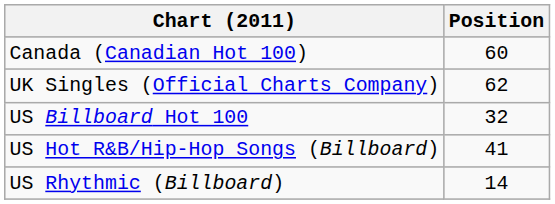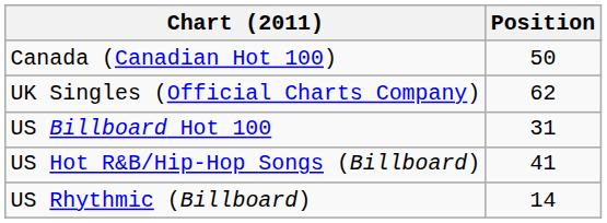Canada (Canadian Hot 100) | Position: 60 -> 50
US Billboard Hot 100 | Position: 32 -> 31
